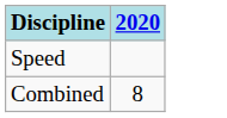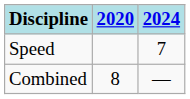+ column: 2024 | 7 | —
